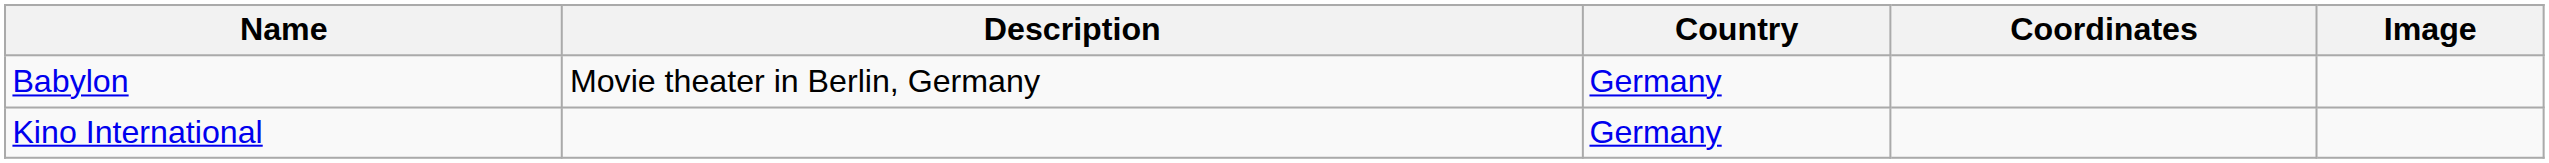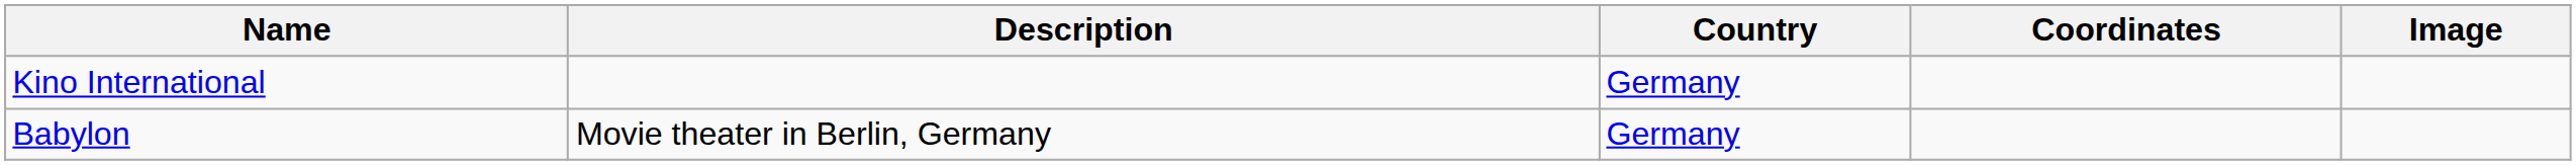rows swapped: Babylon <-> Kino International
